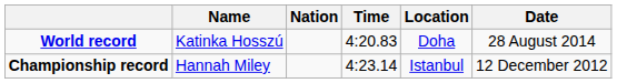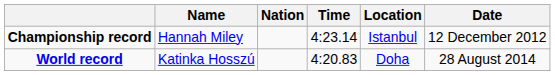rows swapped: World record <-> Championship record
